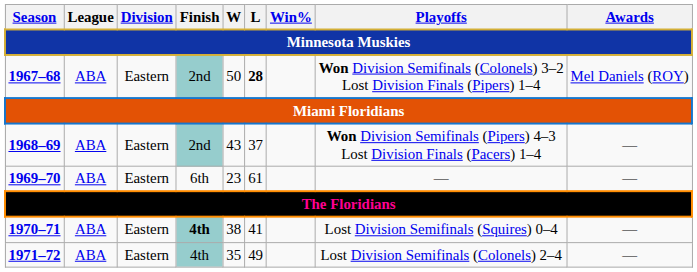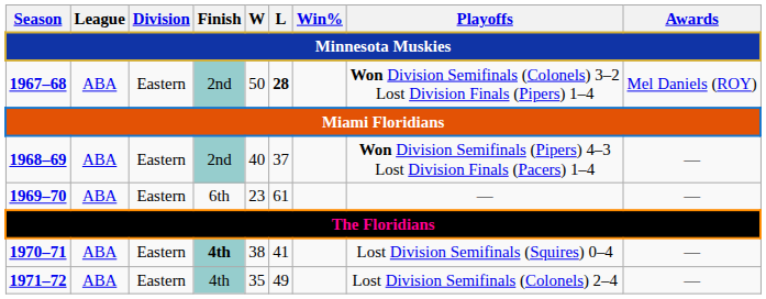1968–69 | W: 43 -> 40
